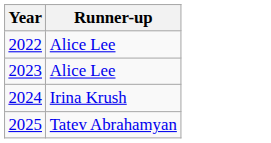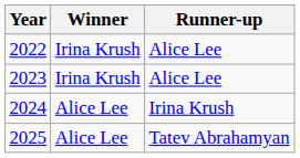+ column: Winner | Irina Krush | Irina Krush | Alice Lee | Alice Lee
